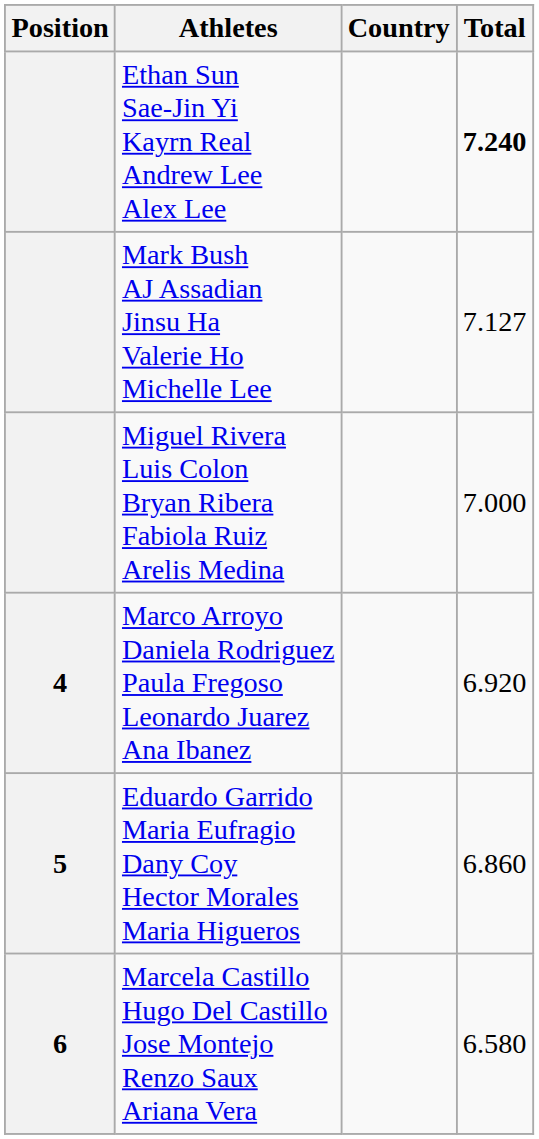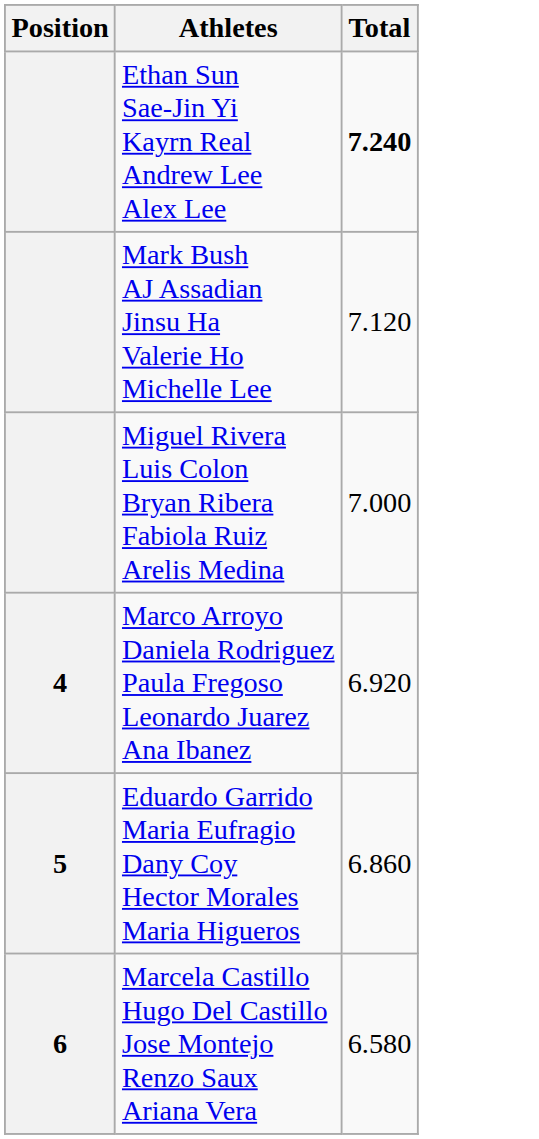- column: Country
Mark Bush AJ Assadian Jinsu Ha Valerie Ho Michelle Lee | Total: 7.127 -> 7.120
